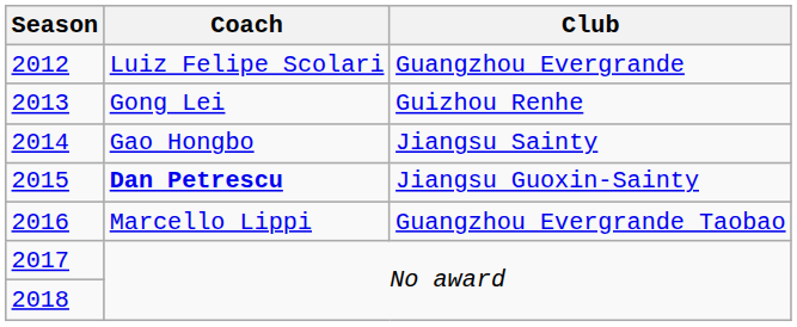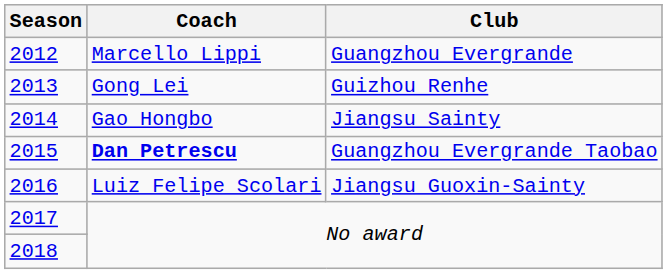2012 | Coach: Luiz Felipe Scolari -> Marcello Lippi
2015 | Club: Jiangsu Guoxin-Sainty -> Guangzhou Evergrande Taobao
2016 | Coach: Marcello Lippi -> Luiz Felipe Scolari
2016 | Club: Guangzhou Evergrande Taobao -> Jiangsu Guoxin-Sainty
